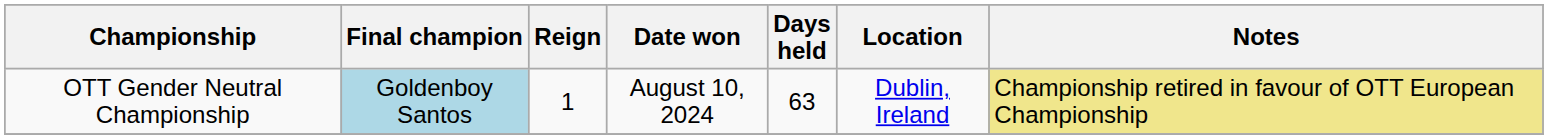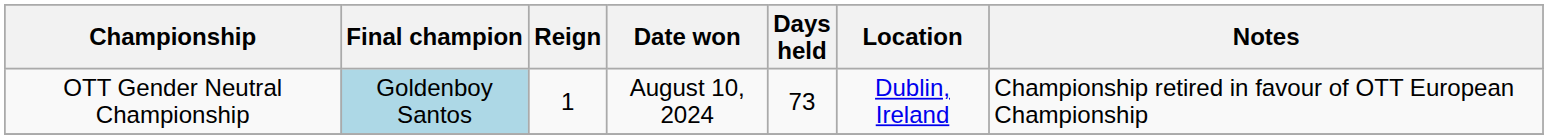OTT Gender Neutral Championship | Days held: 63 -> 73
OTT Gender Neutral Championship | Notes: khaki background -> no background
